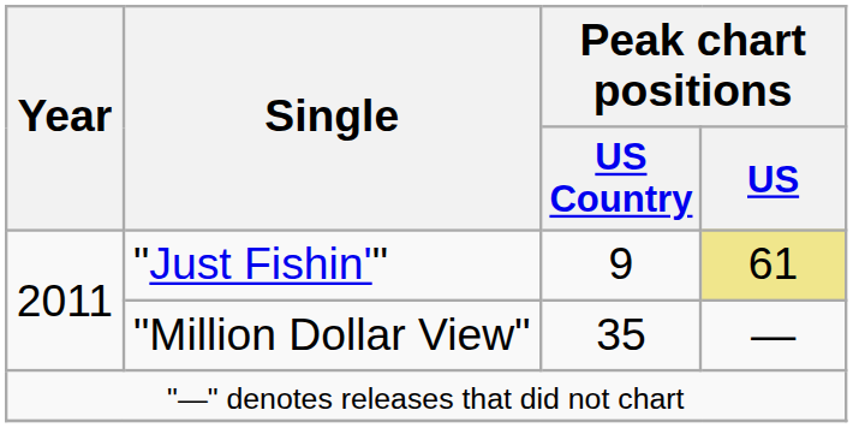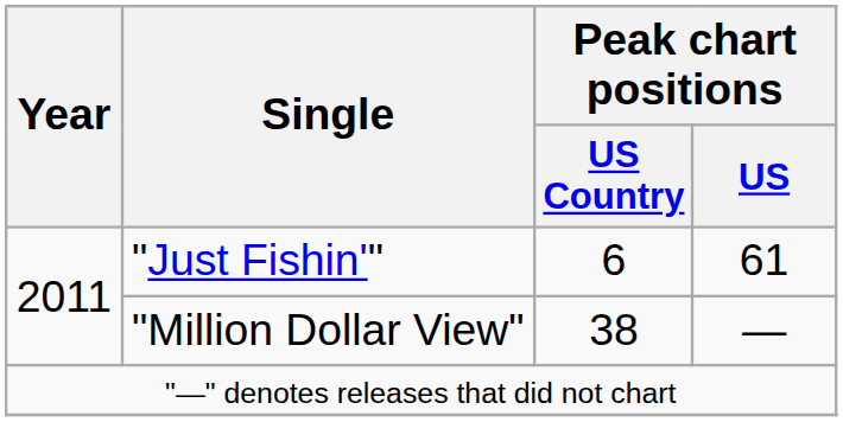"Just Fishin'" | Peak chart positions / US Country: 9 -> 6
"Just Fishin'" | Peak chart positions / US: khaki background -> no background
"Million Dollar View" | Peak chart positions / US Country: 35 -> 38
